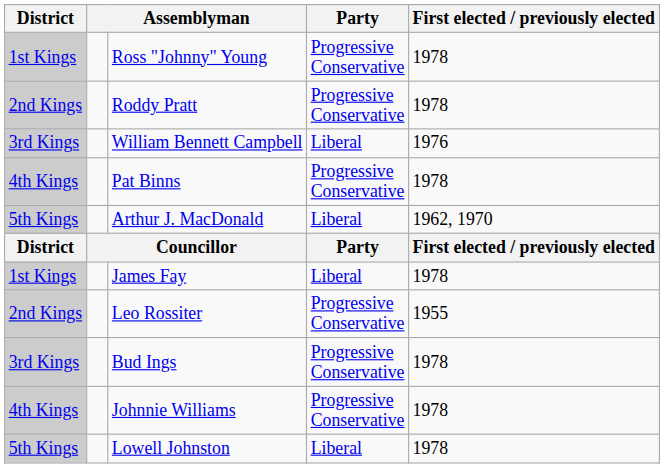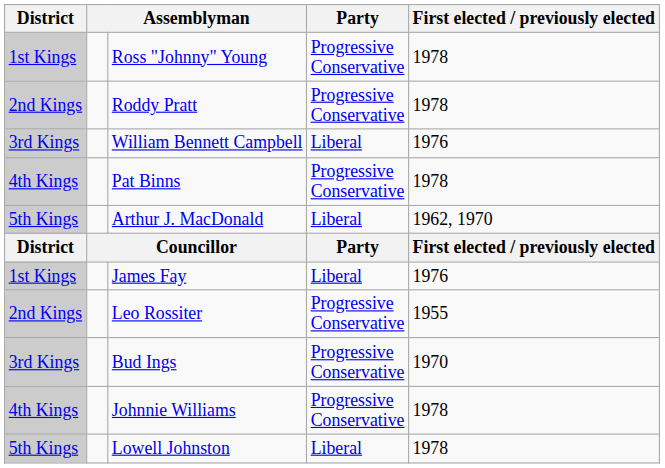James Fay | First elected / previously elected: 1978 -> 1976
Bud Ings | First elected / previously elected: 1978 -> 1970
